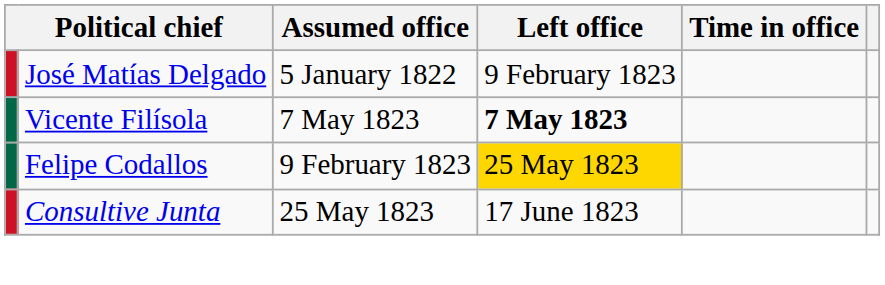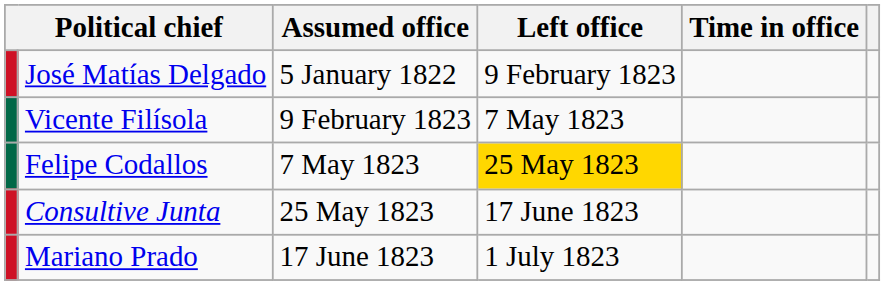Vicente Filísola | Assumed office: 7 May 1823 -> 9 February 1823
Vicente Filísola | Left office: bold -> normal
Felipe Codallos | Assumed office: 9 February 1823 -> 7 May 1823
+ row: Mariano Prado | 17 June 1823 | 1 July 1823
